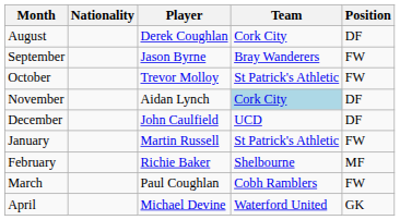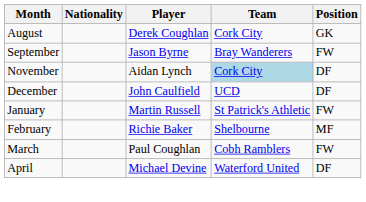August | Position: DF -> GK
- row: October | Trevor Molloy | St Patrick's Athletic | FW
April | Position: GK -> DF
